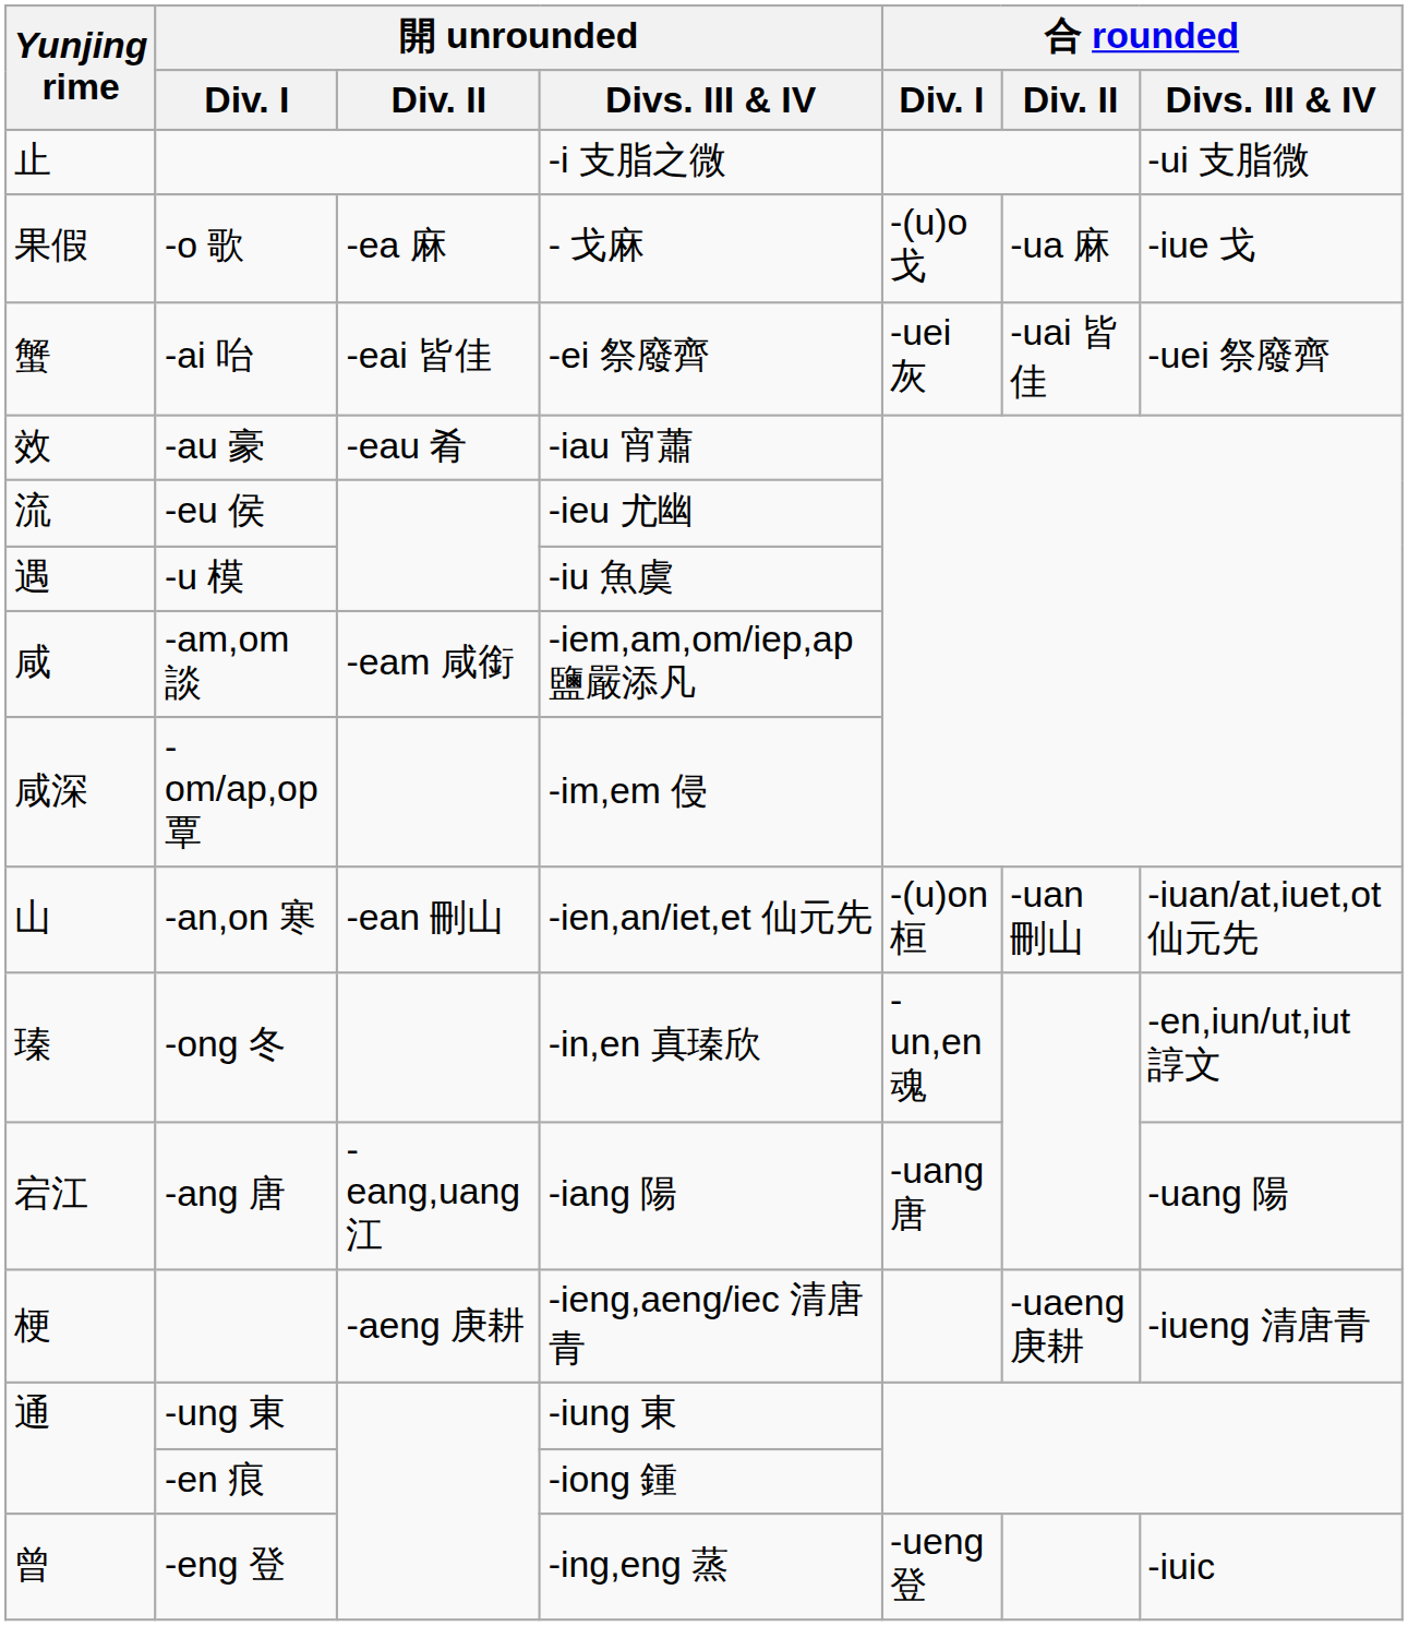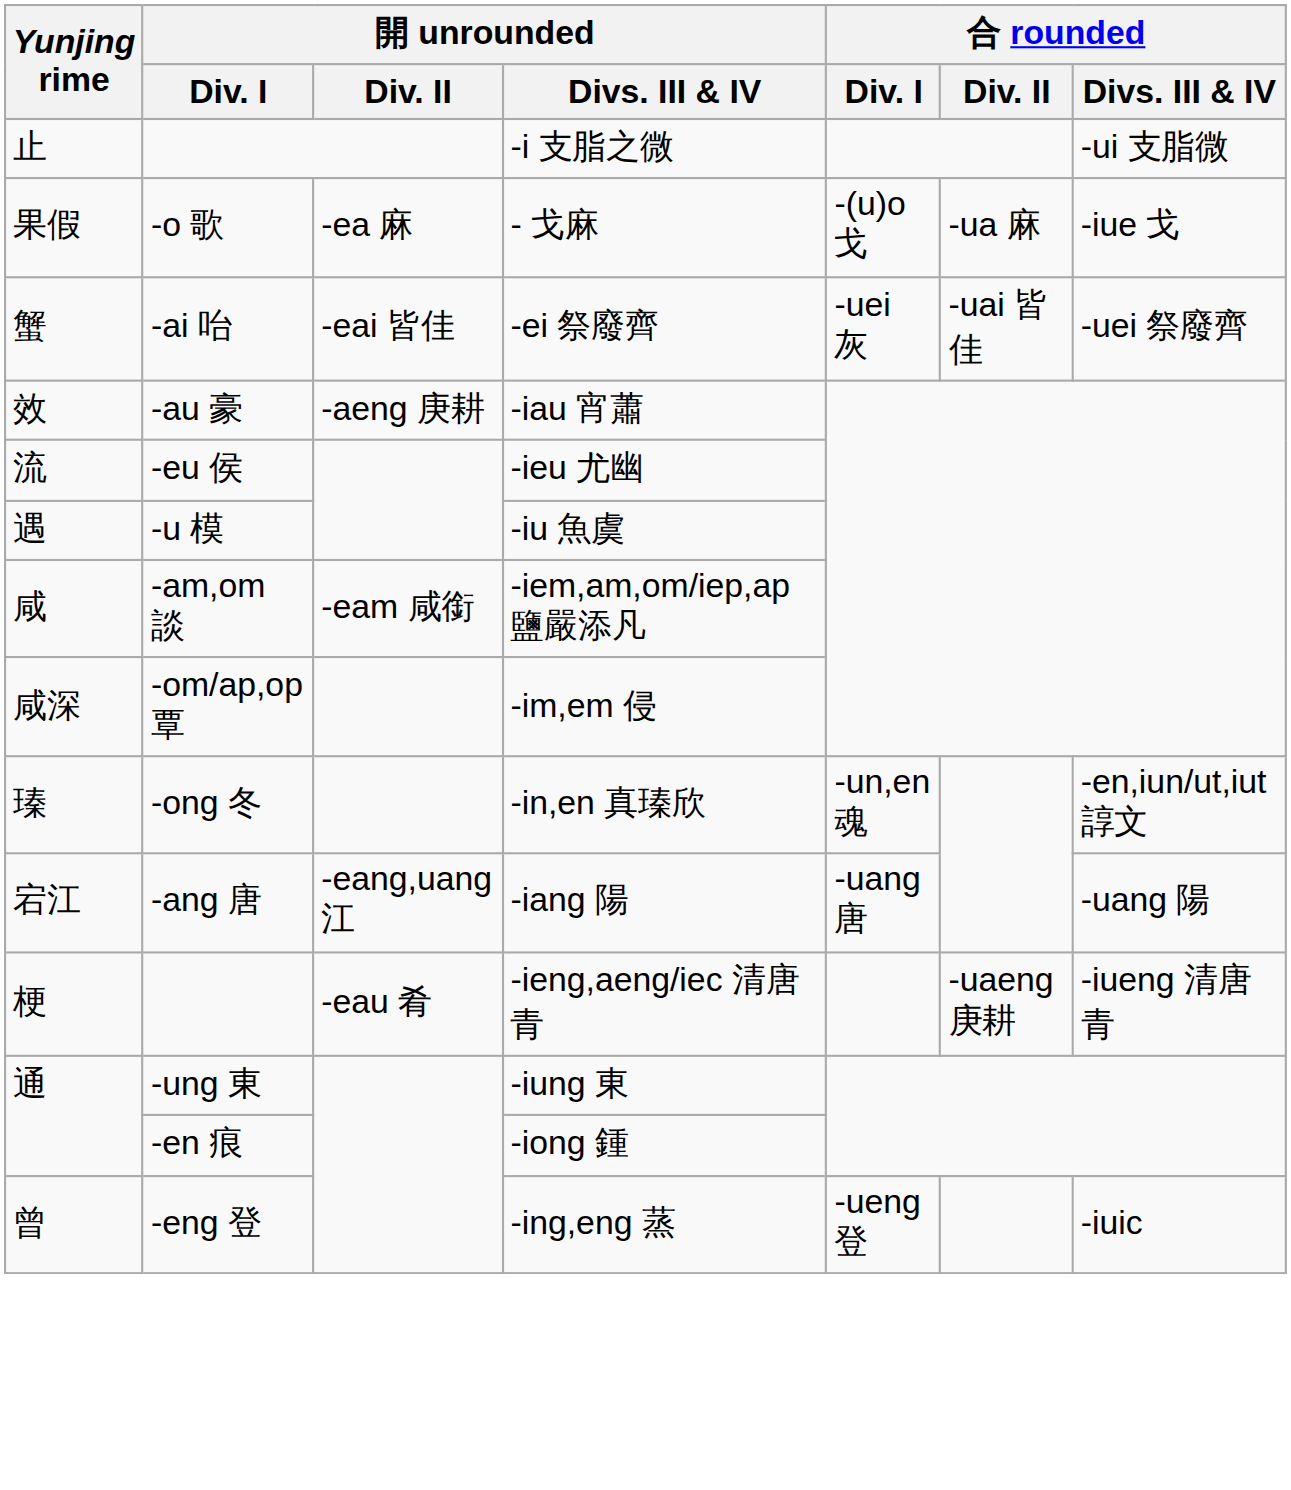-iau 宵蕭 | 開 unrounded / Div. II: -eau 肴 -> -aeng 庚耕
- row: 山 | -an,on 寒 | -ean 刪山 | -ien,an/iet,et 仙元先 | -(u)on 桓 | -uan 刪山 | -iuan/at,iuet,ot 仙元先
-ieng,aeng/iec 清唐青 | 開 unrounded / Div. II: -aeng 庚耕 -> -eau 肴
